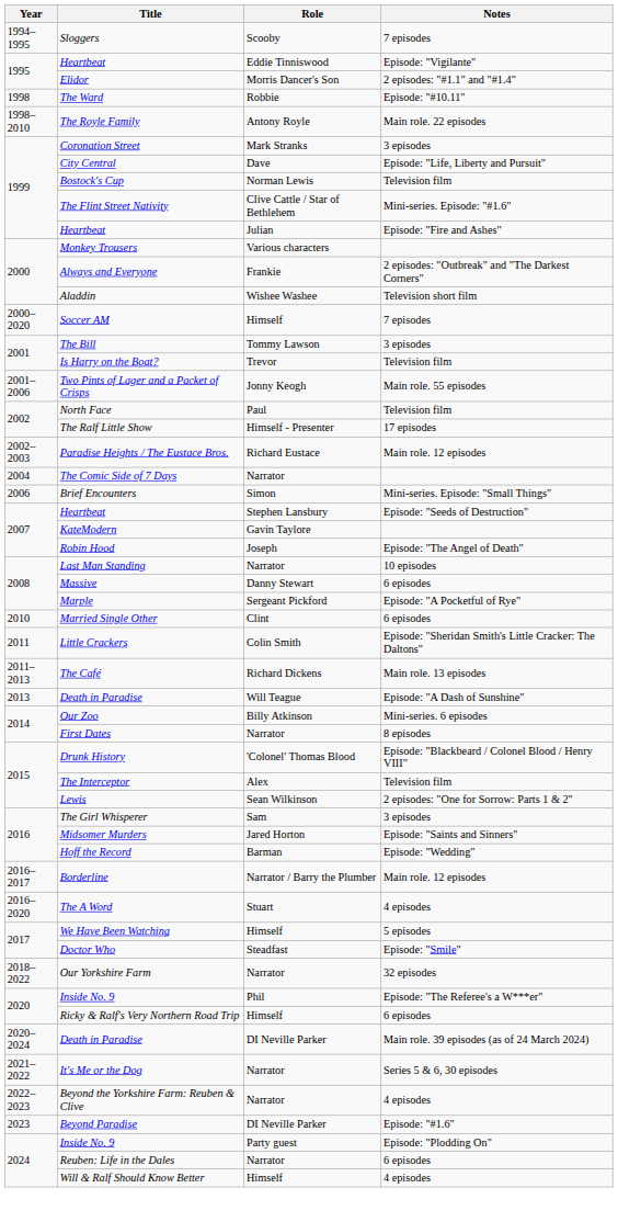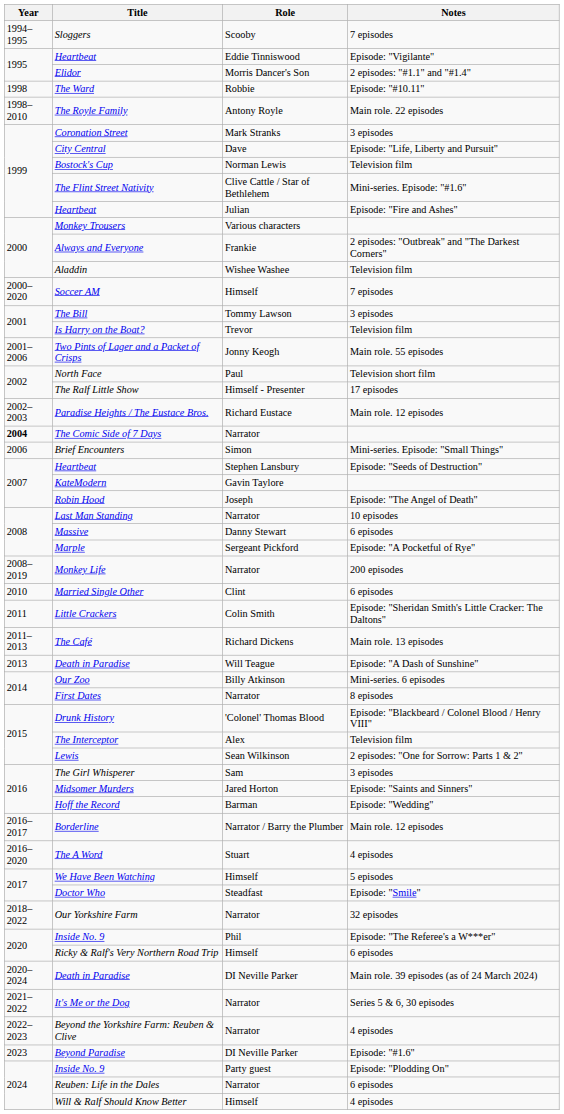Aladdin | Notes: Television short film -> Television film
North Face | Notes: Television film -> Television short film
The Comic Side of 7 Days | Year: normal -> bold
+ row: 2008–2019 | Monkey Life | Narrator | 200 episodes
